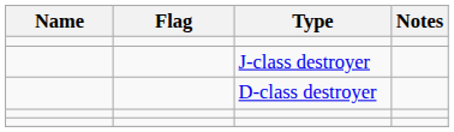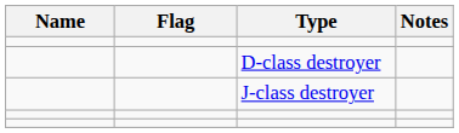rows swapped: D-class destroyer <-> J-class destroyer
